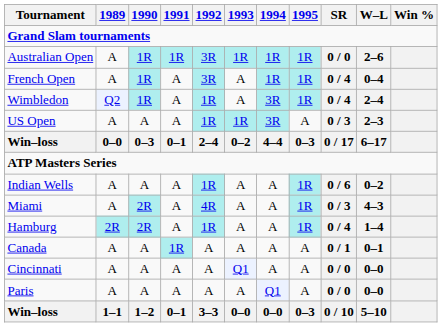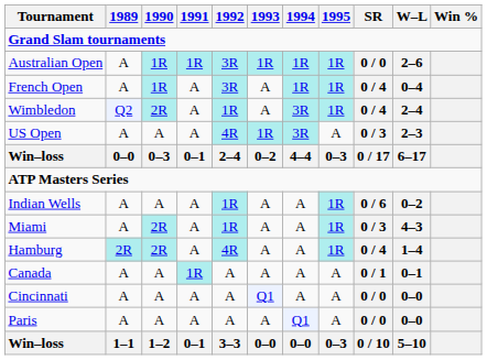Wimbledon | 1990: 1R -> 2R
US Open | 1992: 1R -> 4R
Miami | 1992: 4R -> 1R
Hamburg | 1992: 1R -> 4R
